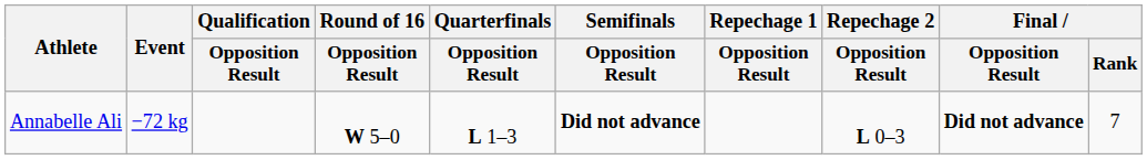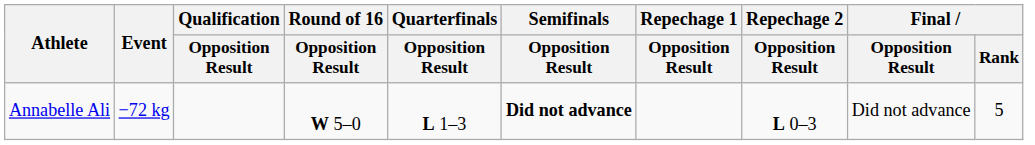Annabelle Ali | Final / Opposition Result: bold -> normal
Annabelle Ali | Final / Rank: 7 -> 5
